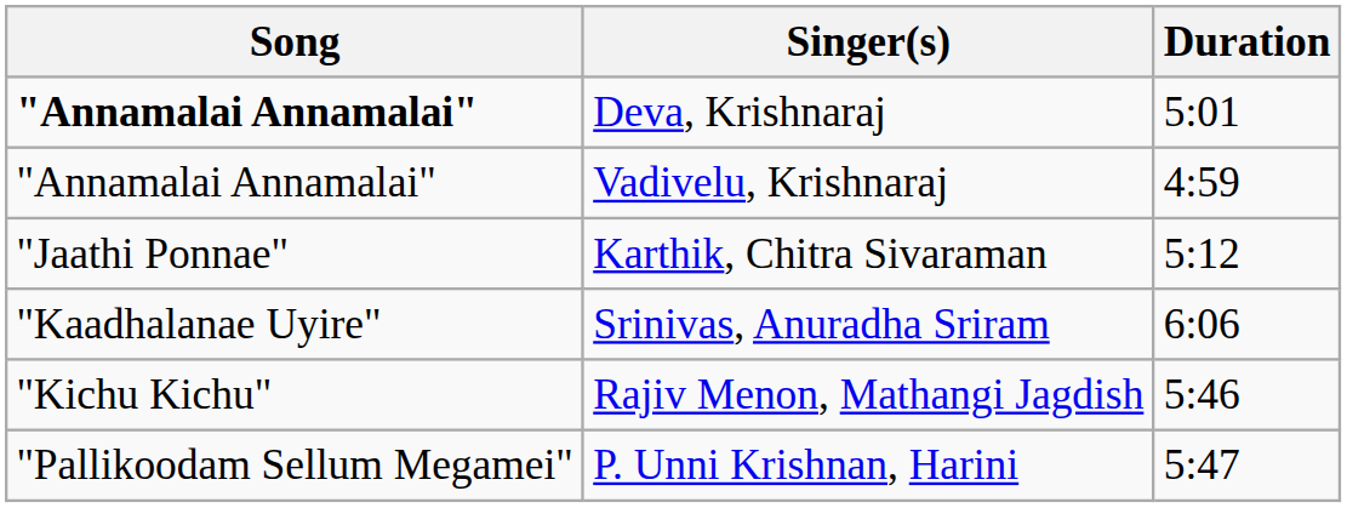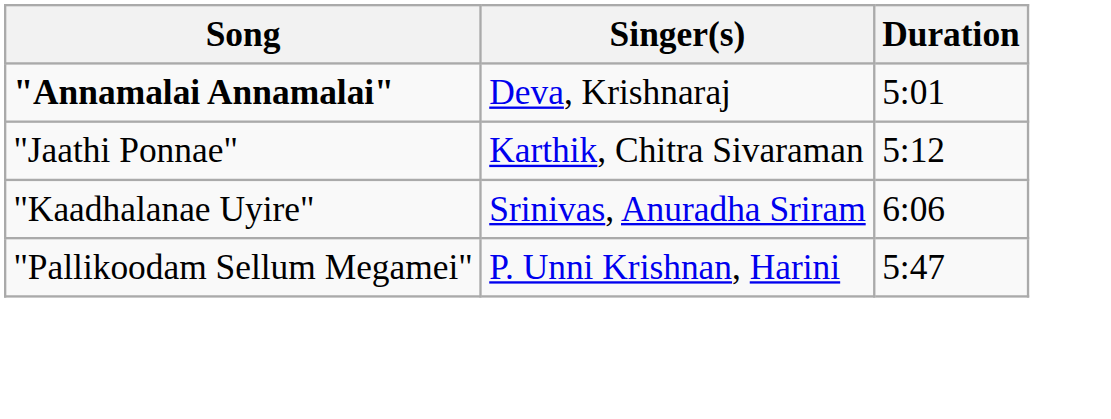- row: "Annamalai Annamalai" | Vadivelu, Krishnaraj | 4:59
- row: "Kichu Kichu" | Rajiv Menon, Mathangi Jagdish | 5:46
